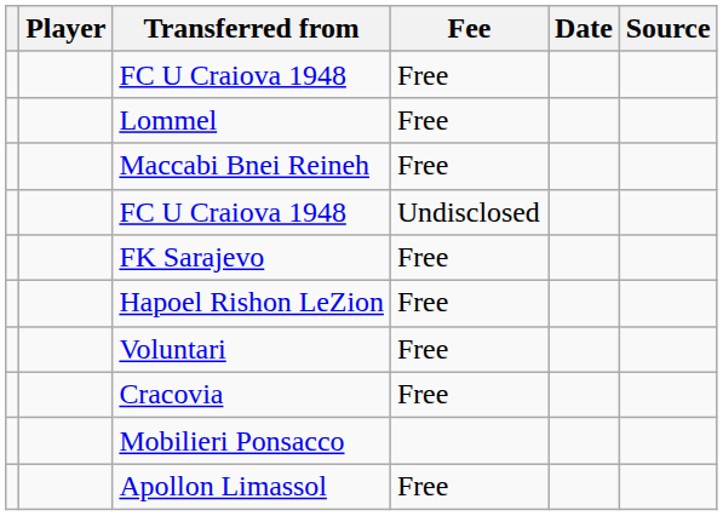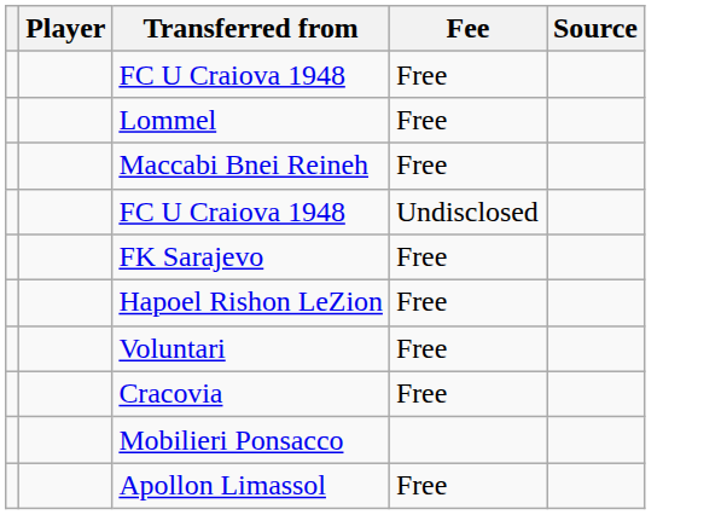- column: Date
